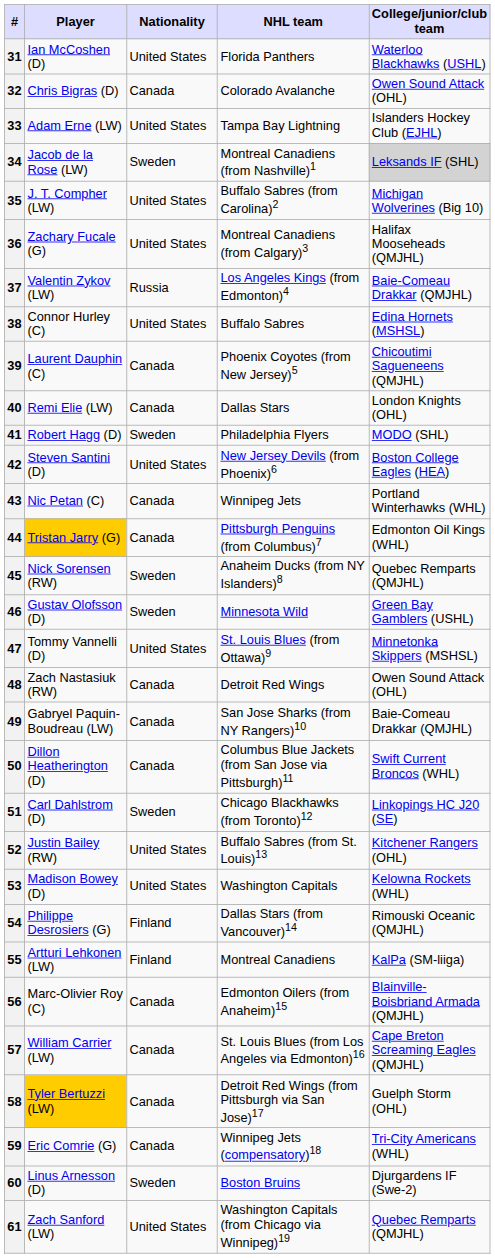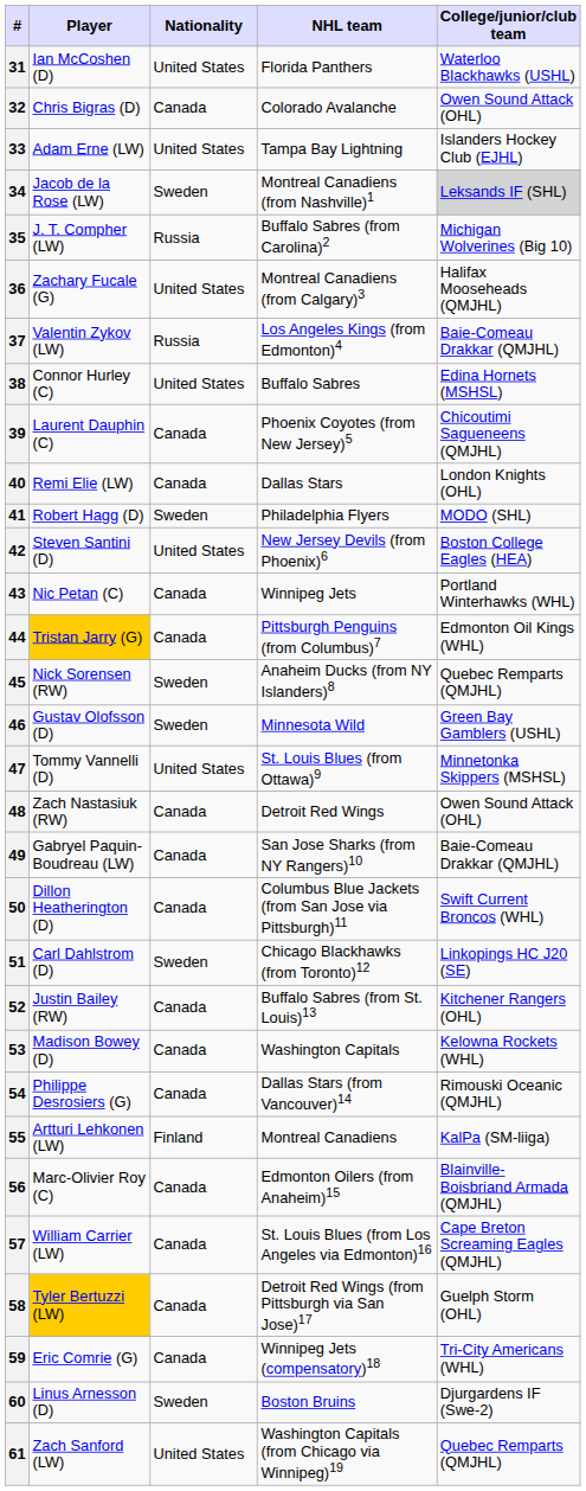35 | Nationality: United States -> Russia
52 | Nationality: United States -> Canada
53 | Nationality: United States -> Canada
54 | Nationality: Finland -> Canada
